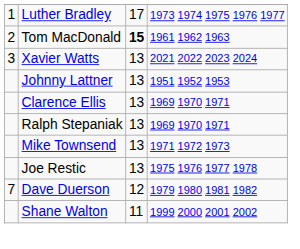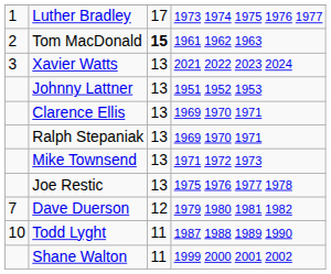+ row: 10 | Todd Lyght | 11 | 1987 1988 1989 1990
